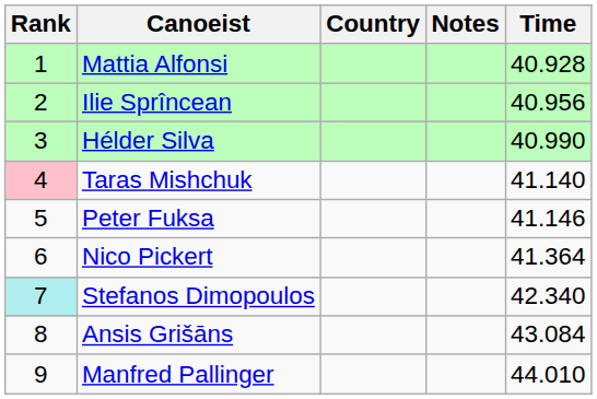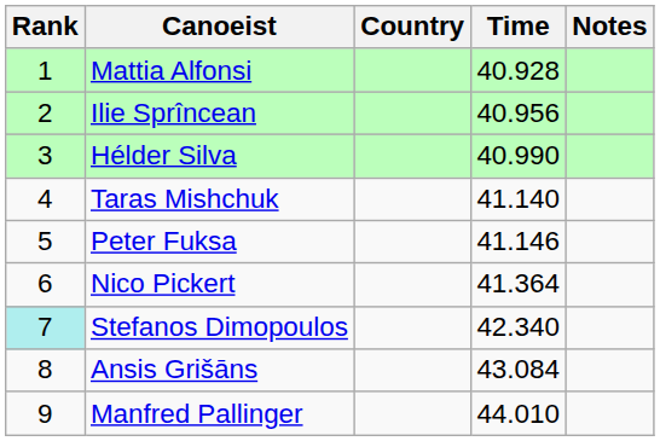columns swapped: Time <-> Notes
Taras Mishchuk | Rank: pink background -> no background
